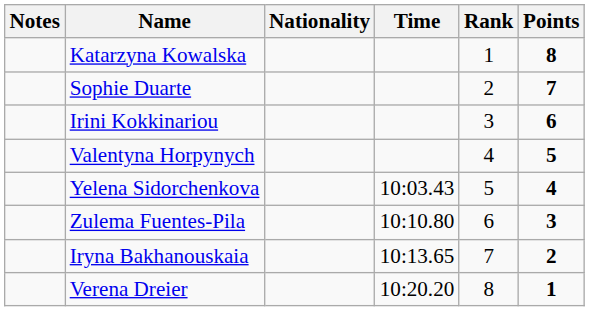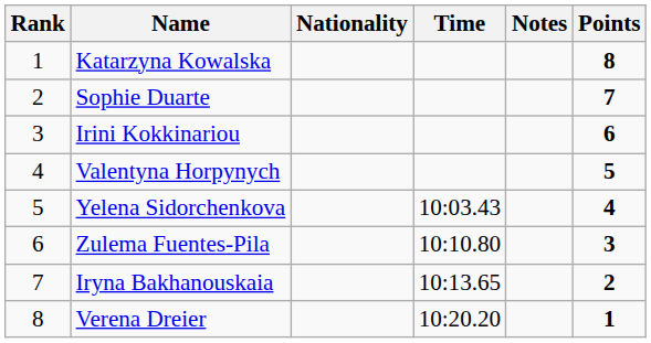columns swapped: Rank <-> Notes
